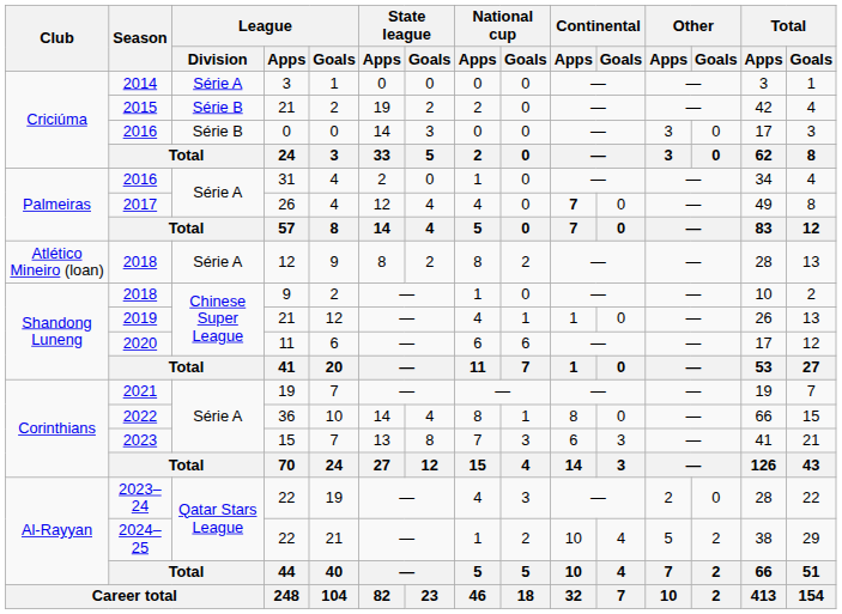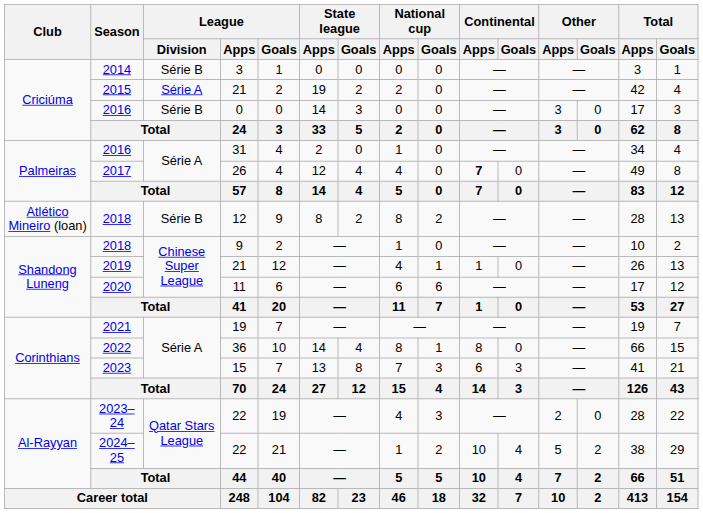2014 | League / Division: Série A -> Série B
2015 | League / Division: Série B -> Série A
2018 / 12 | League / Division: Série A -> Série B
